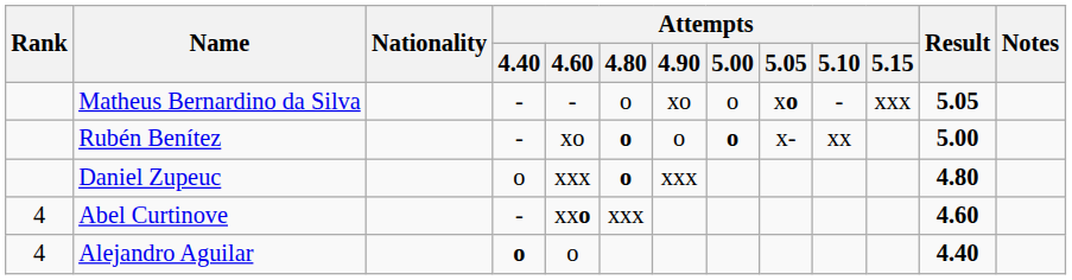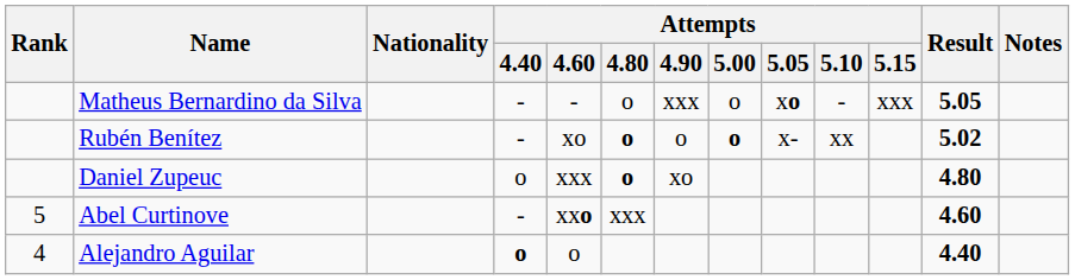Matheus Bernardino da Silva | Attempts / 4.90: xo -> xxx
Rubén Benítez | Result: 5.00 -> 5.02
Daniel Zupeuc | Attempts / 4.90: xxx -> xo
Abel Curtinove | Rank: 4 -> 5
